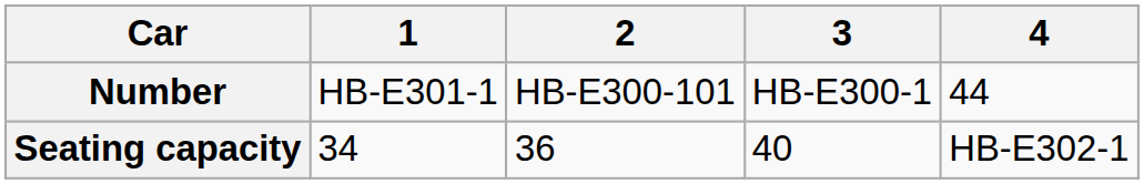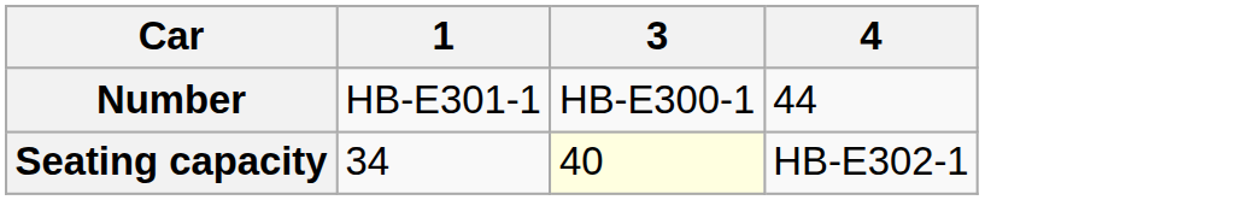- column: 2 | HB-E300-101 | 36
Seating capacity | 3: no background -> lightyellow background
